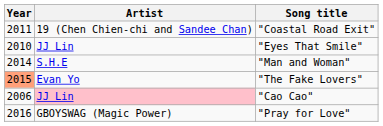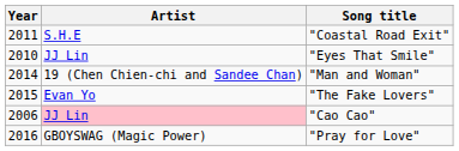"Coastal Road Exit" | Artist: 19 (Chen Chien-chi and Sandee Chan) -> S.H.E
"Man and Woman" | Artist: S.H.E -> 19 (Chen Chien-chi and Sandee Chan)
"The Fake Lovers" | Year: lightsalmon background -> no background
